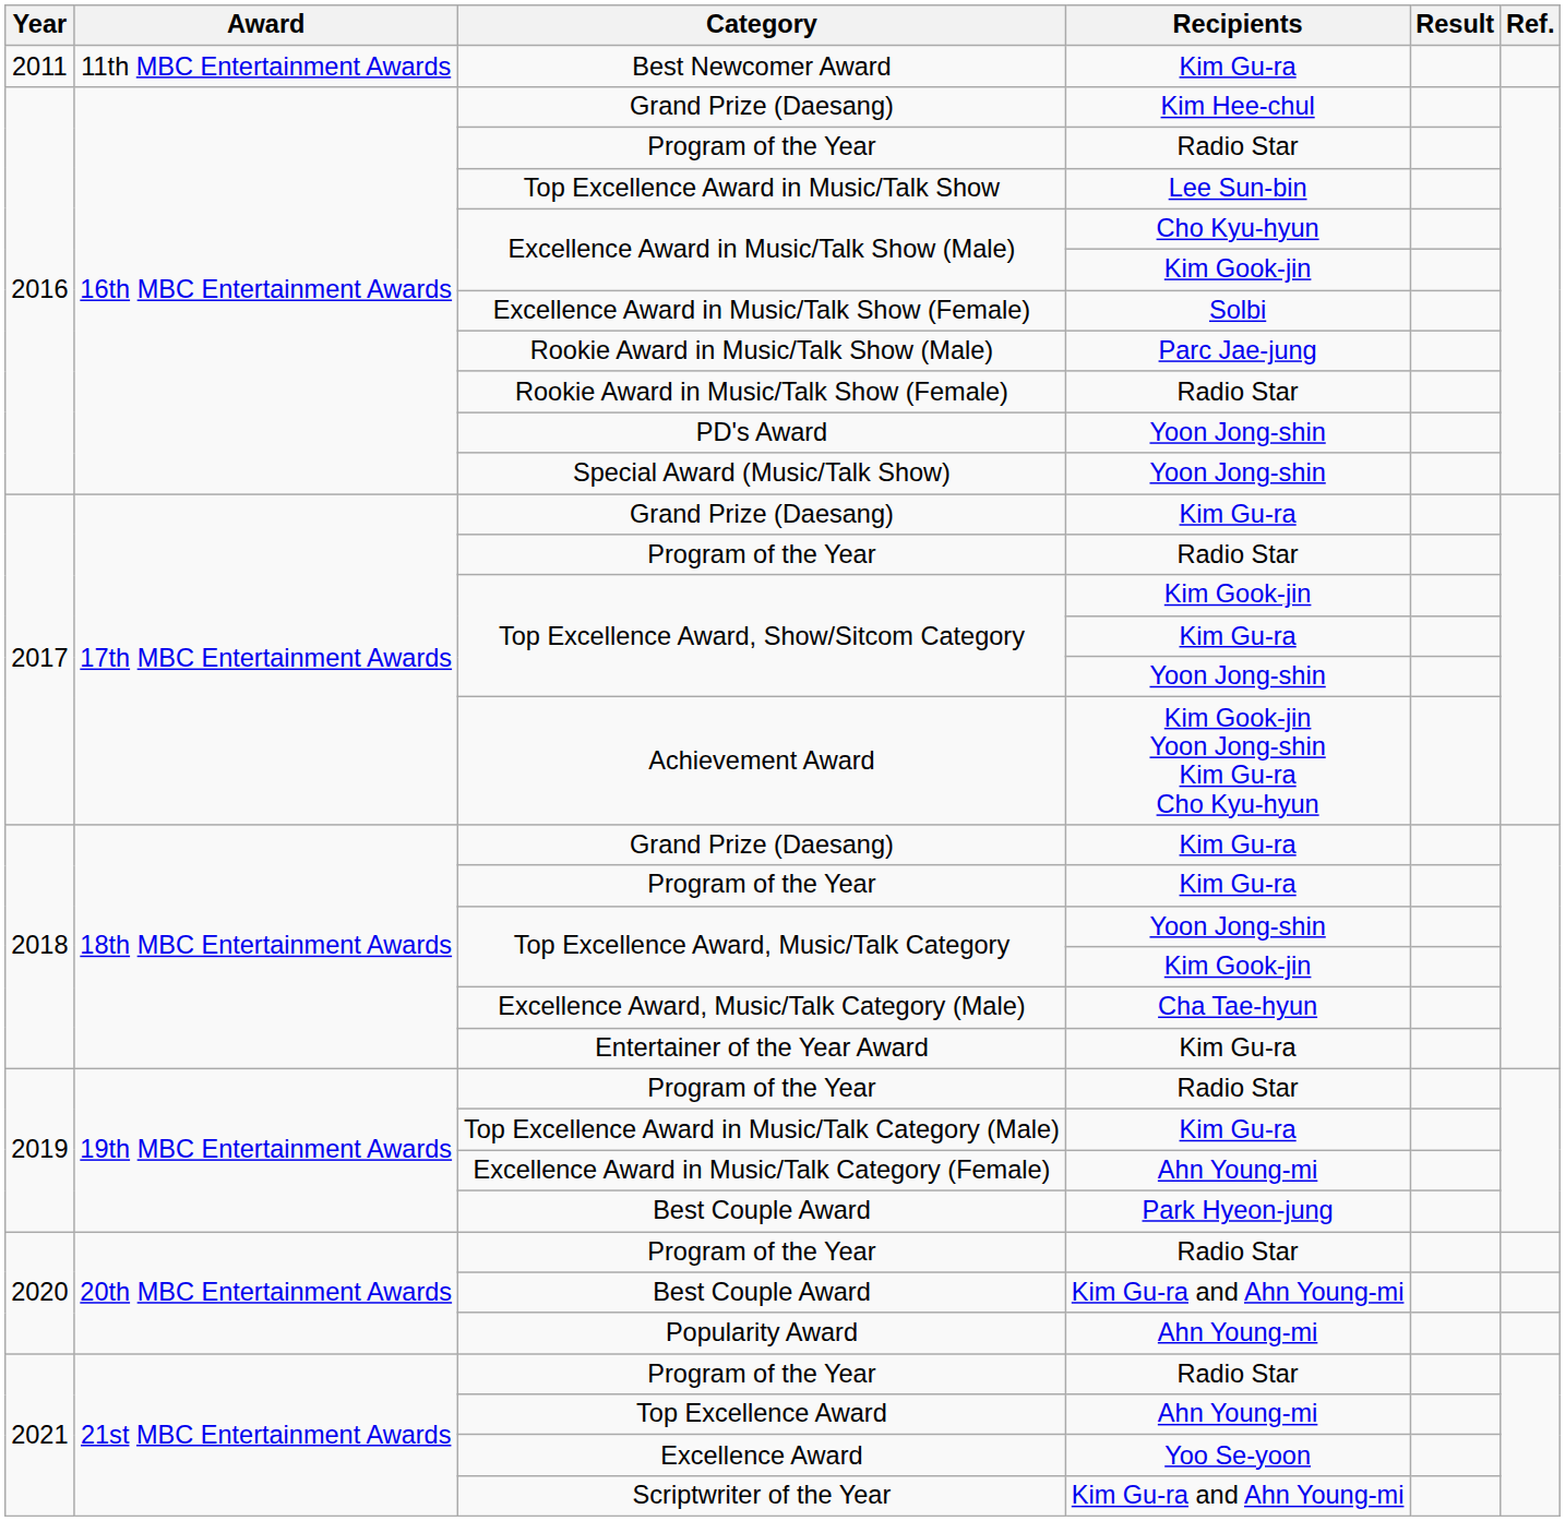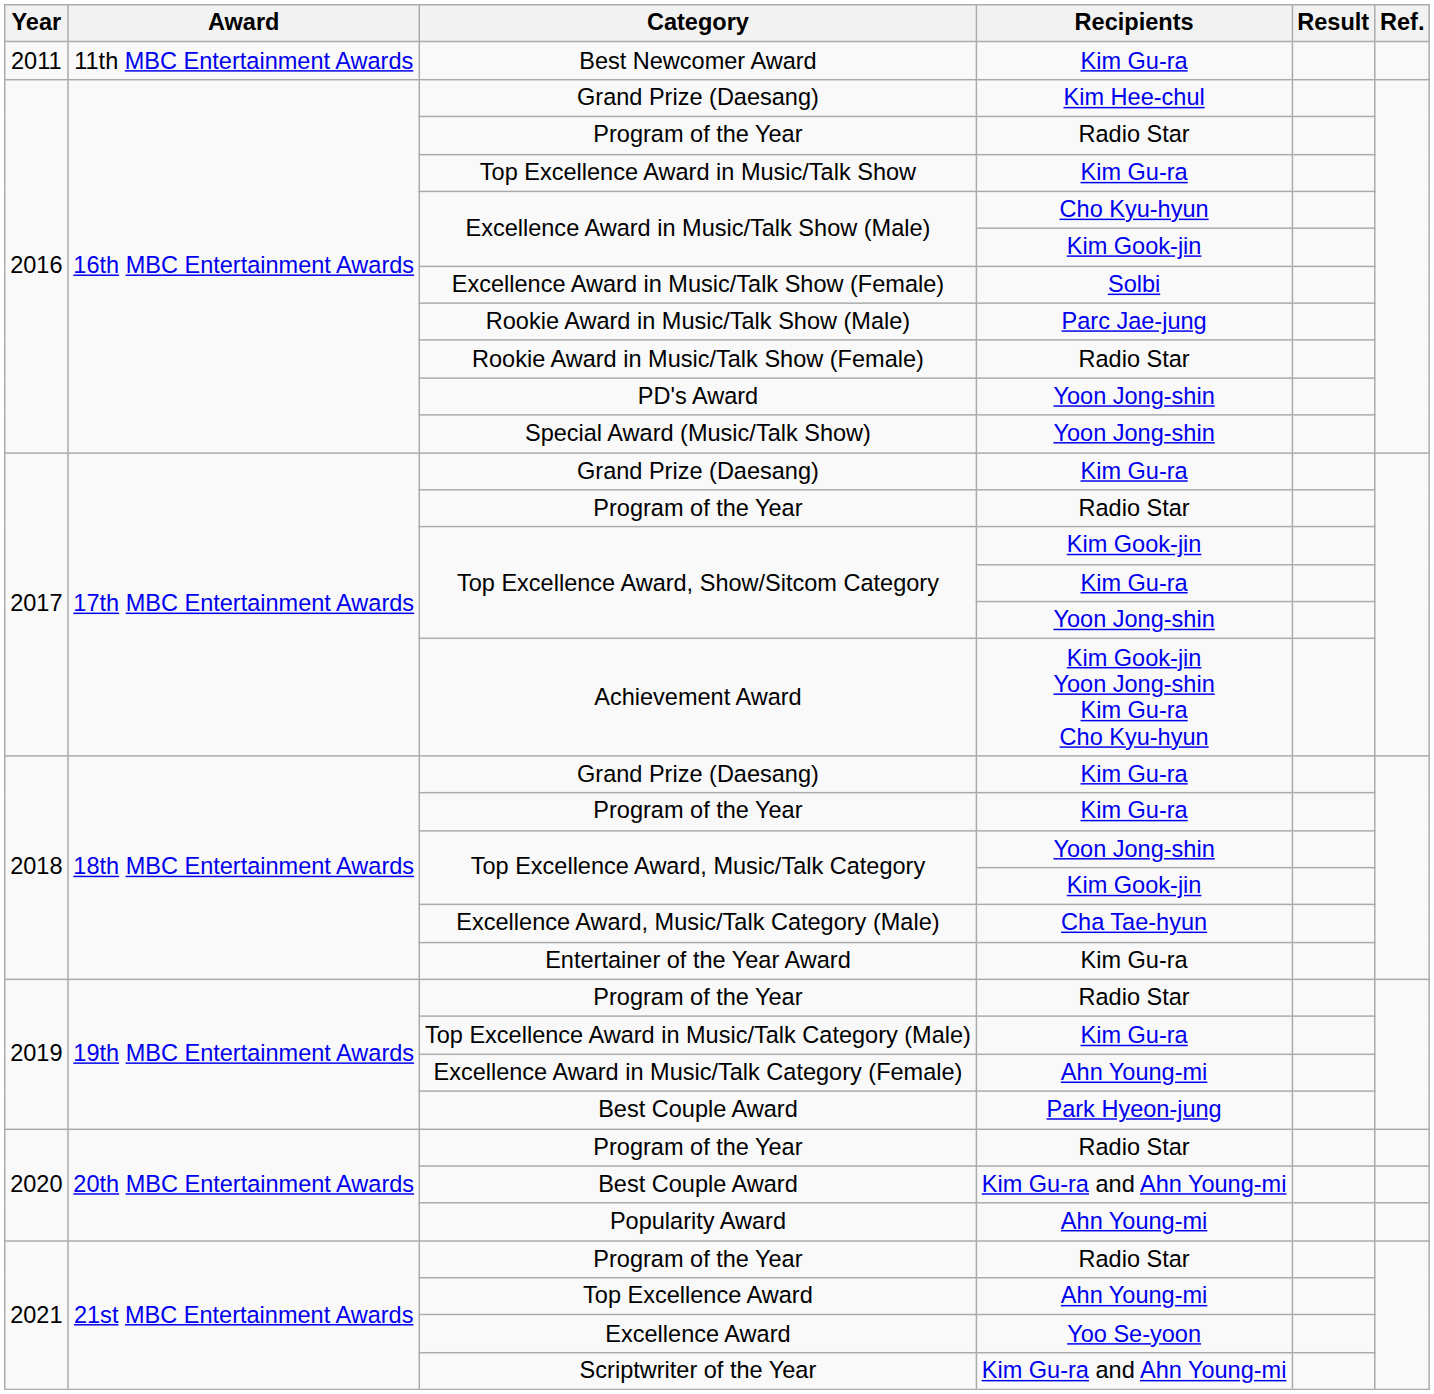Top Excellence Award in Music/Talk Show | Recipients: Lee Sun-bin -> Kim Gu-ra
